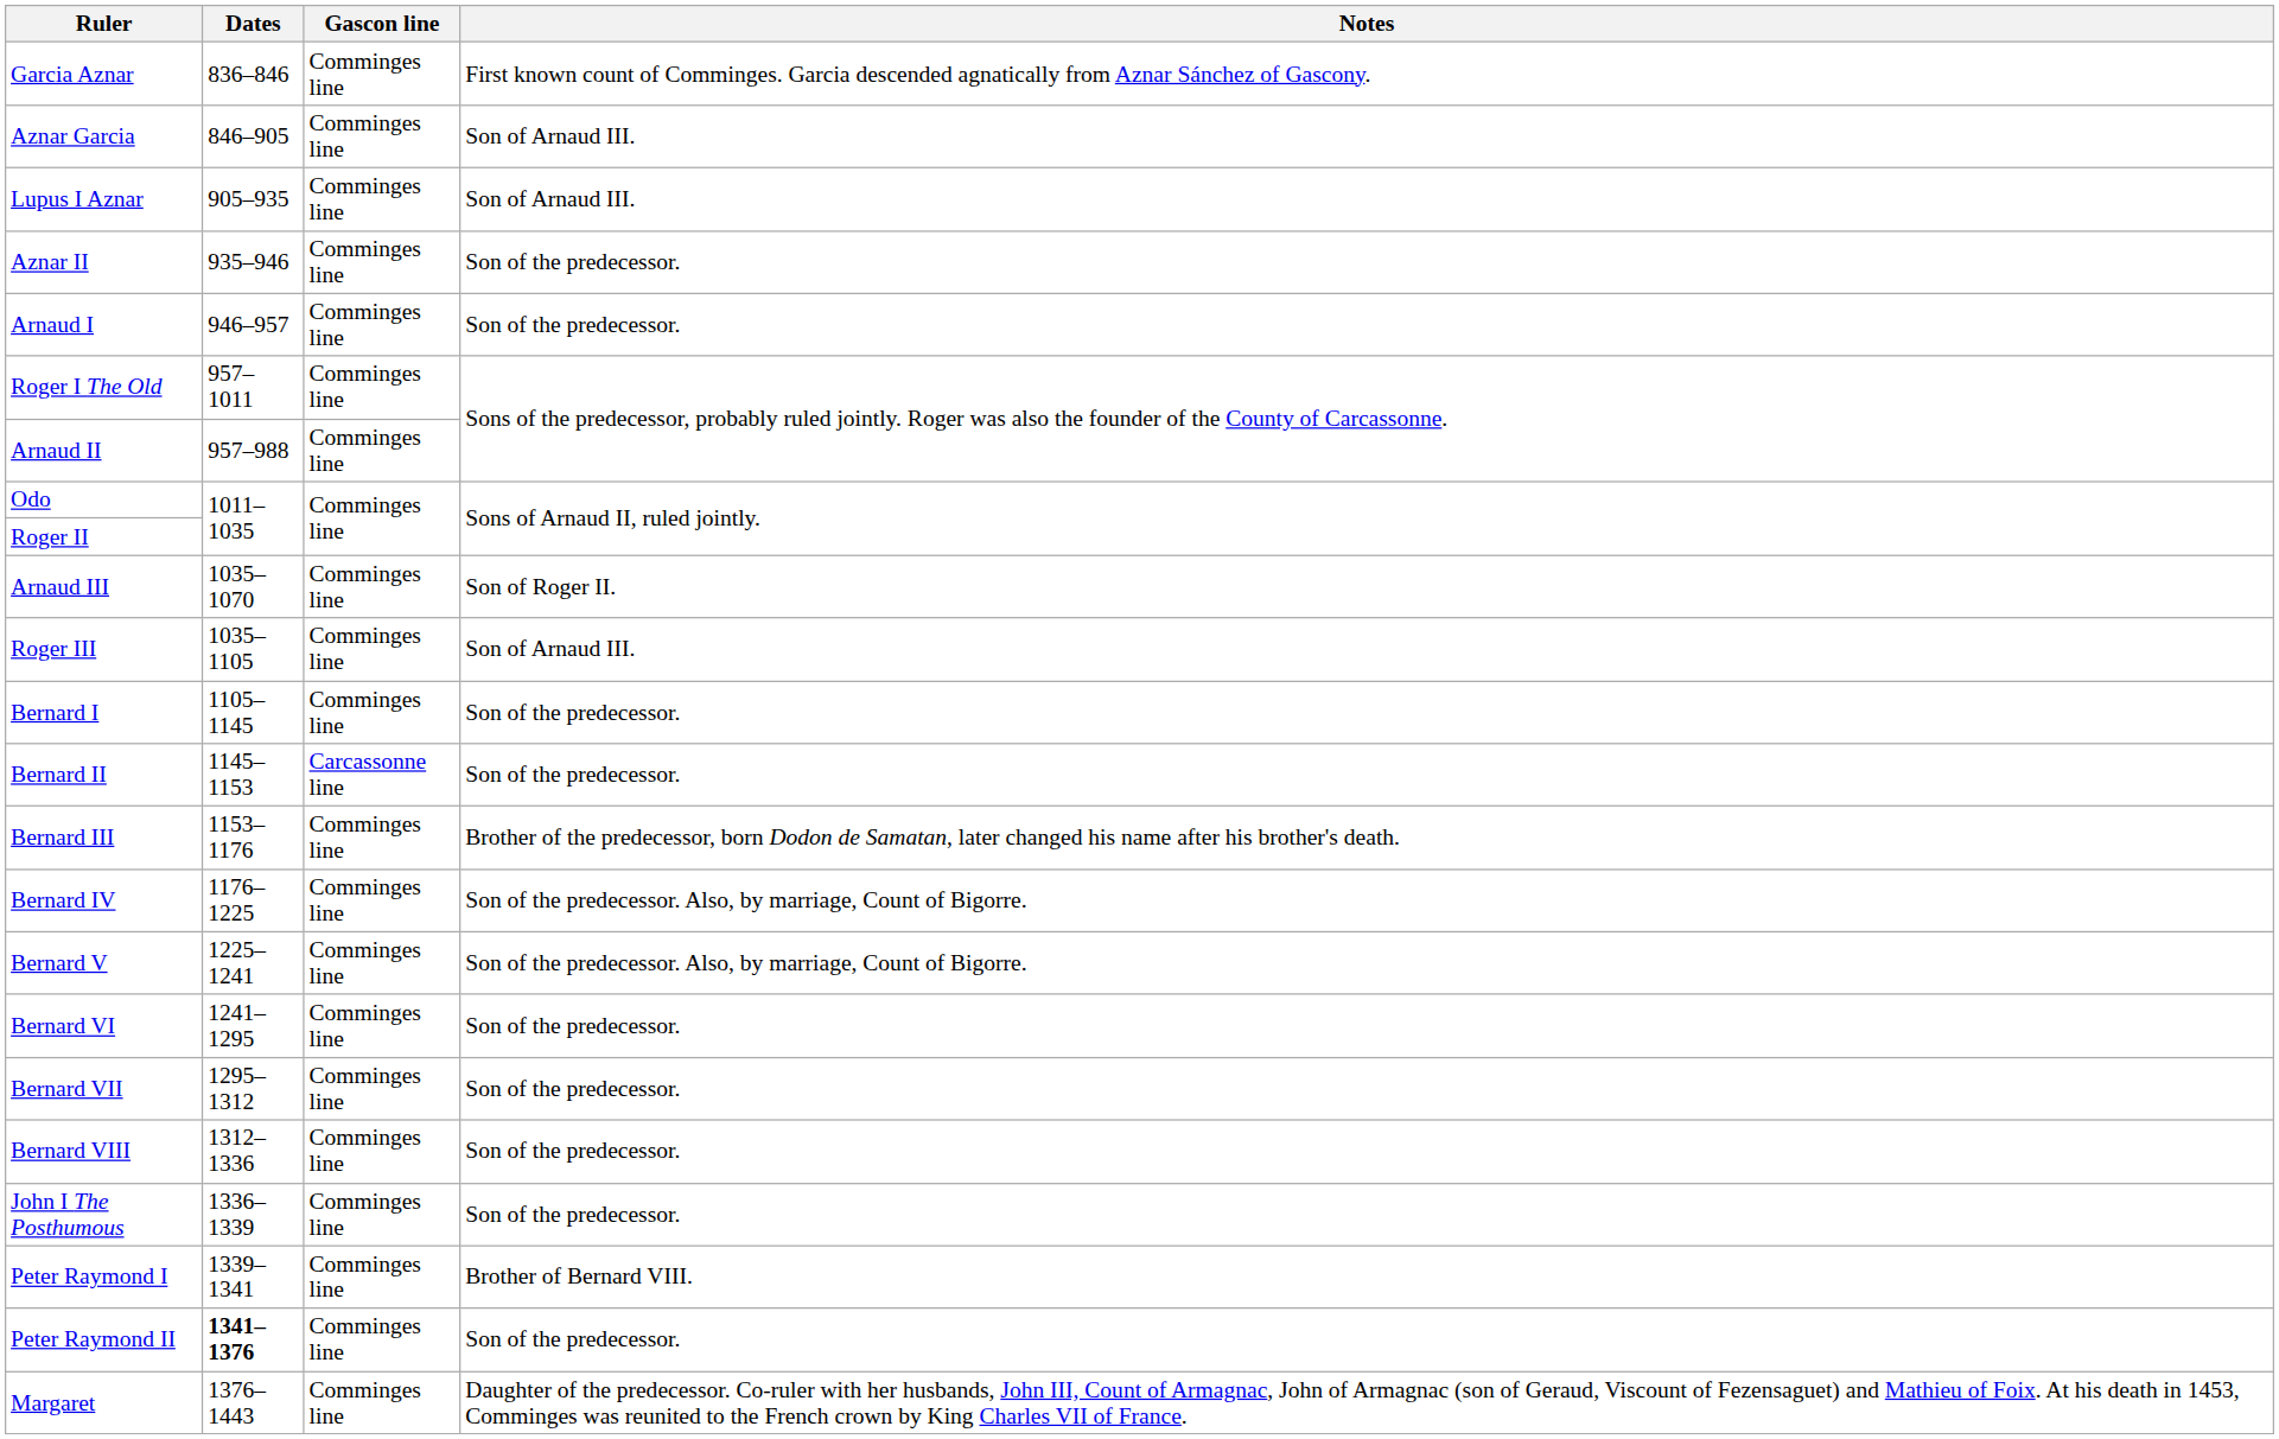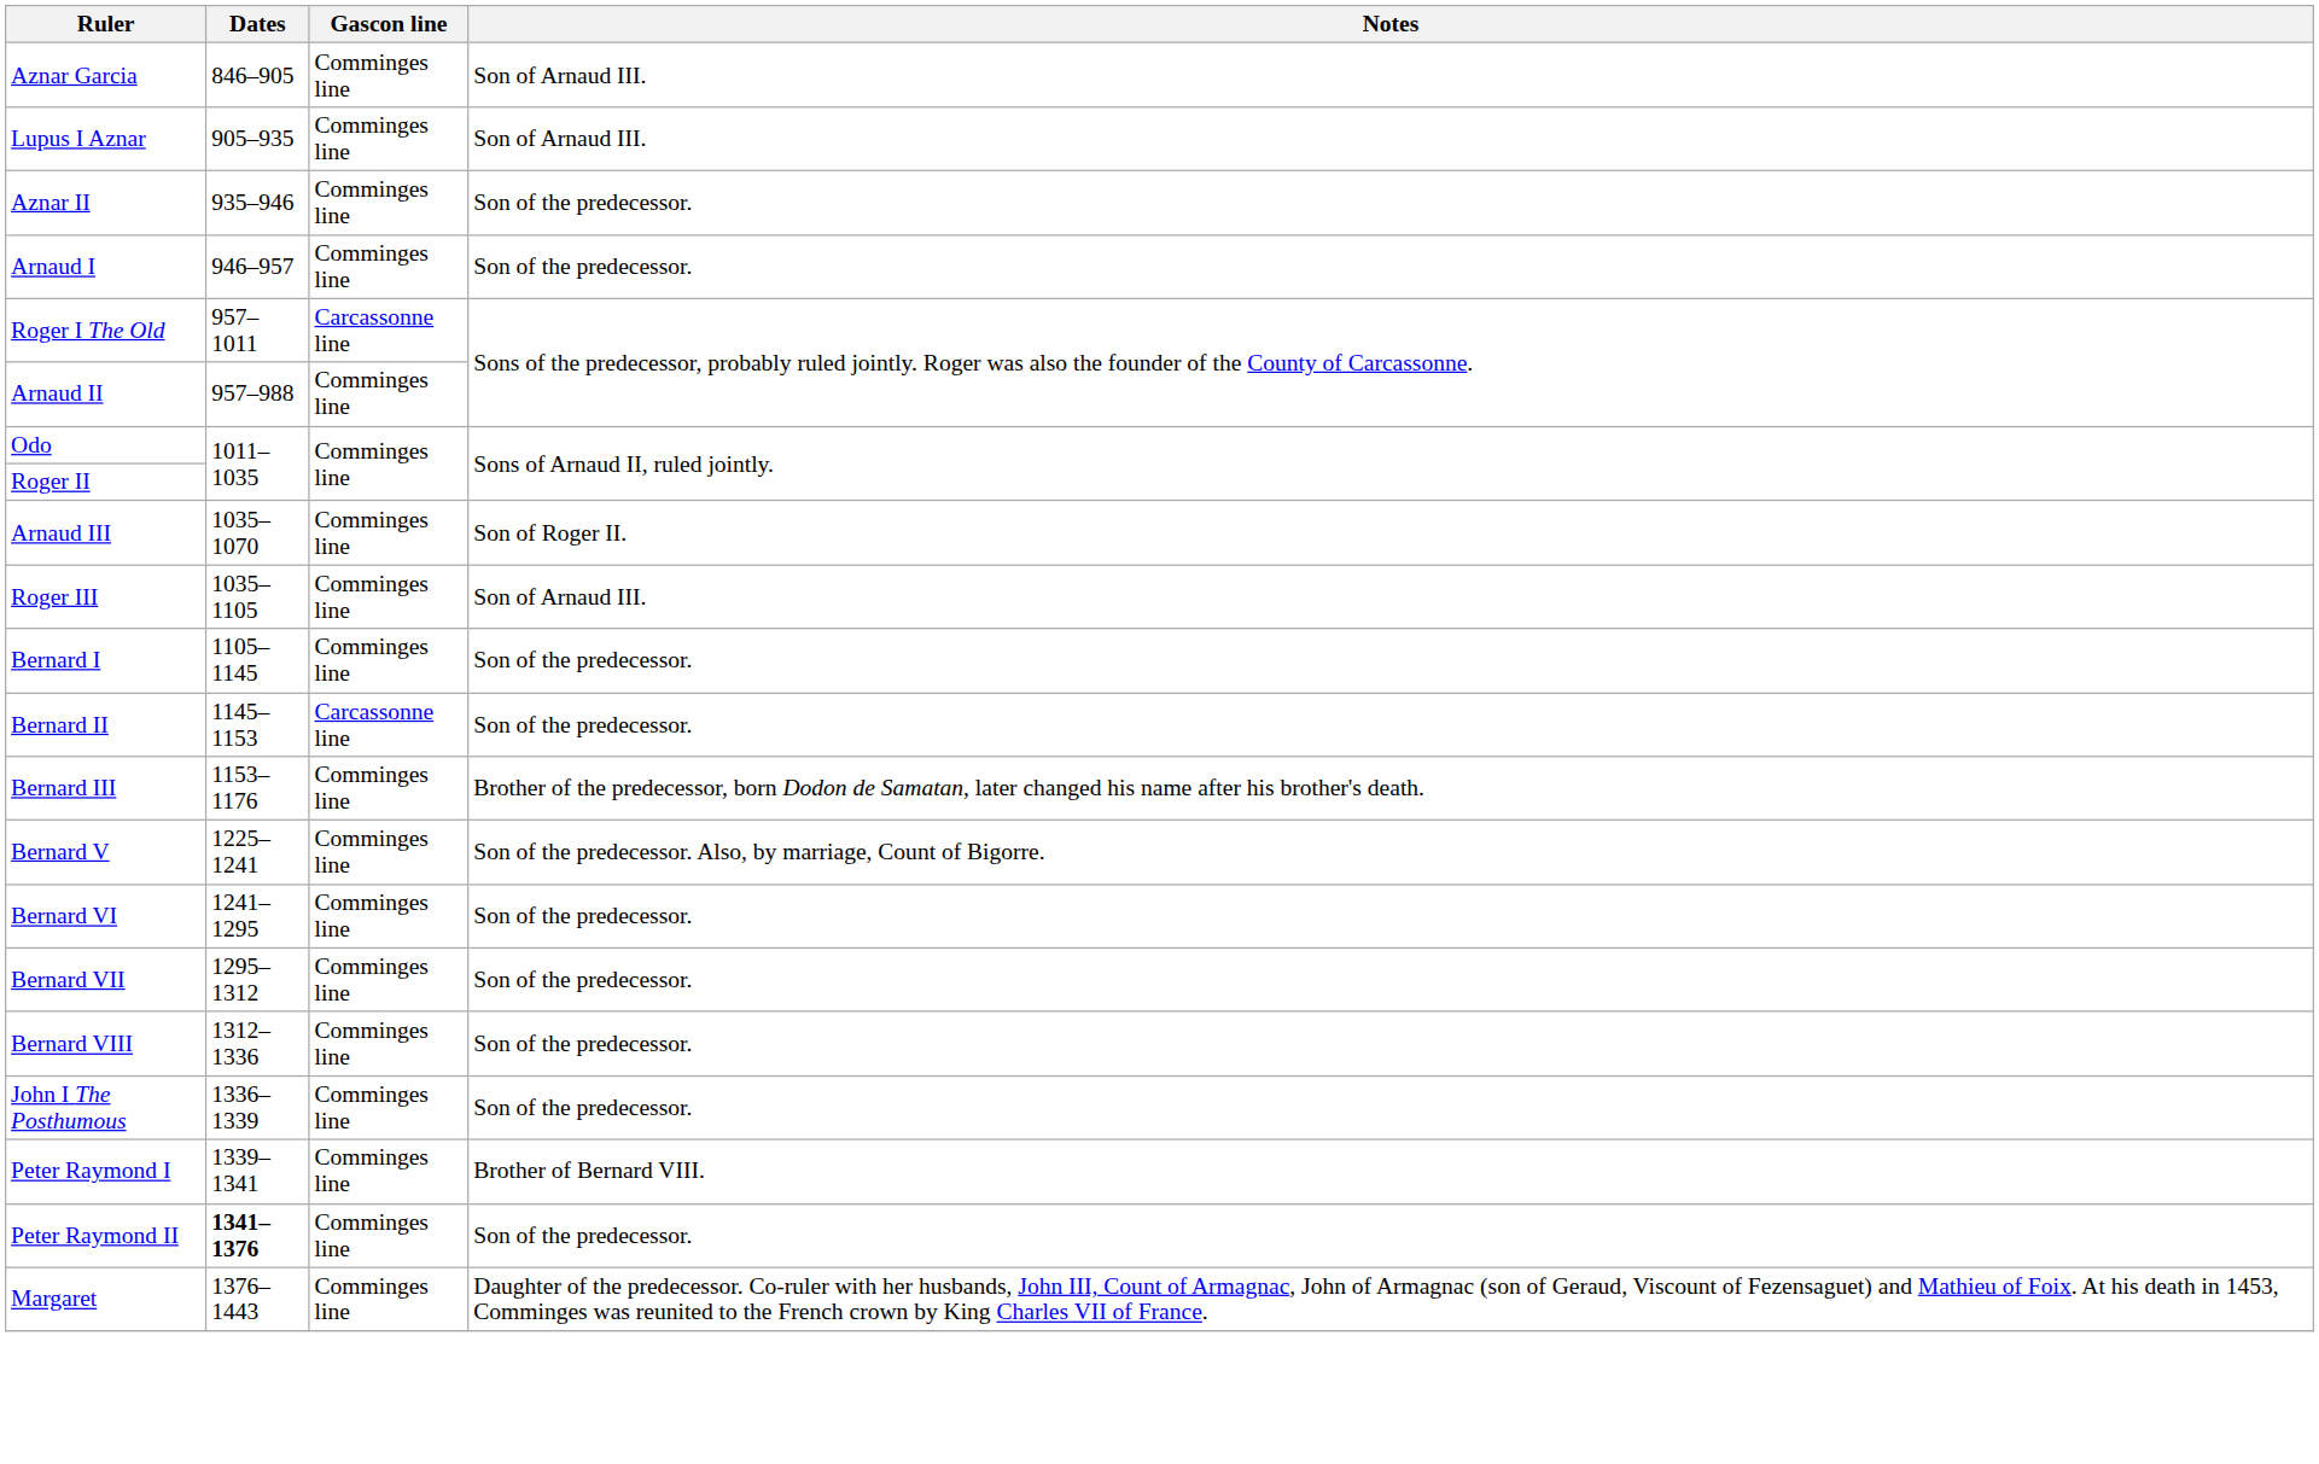- row: Garcia Aznar | 836–846 | Comminges line | First known count of Comminges. Garcia descended agnatically from Aznar Sánchez of Gascony.
Roger I The Old | Gascon line: Comminges line -> Carcassonne line
- row: Bernard IV | 1176–1225 | Comminges line | Son of the predecessor. Also, by marriage, Count of Bigorre.
